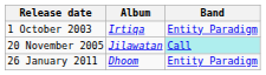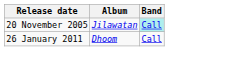- row: 1 October 2003 | Irtiqa | Entity Paradigm
26 January 2011 | Band: Entity Paradigm -> Call
